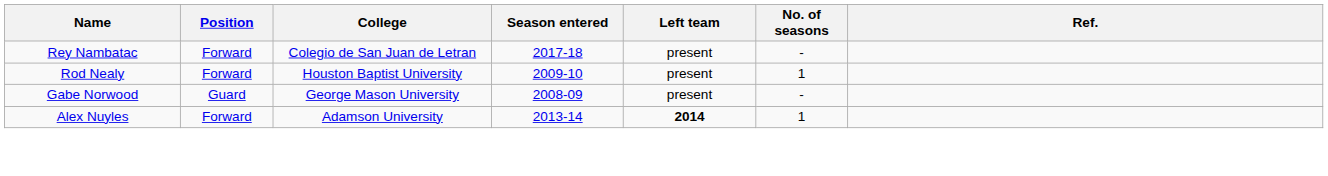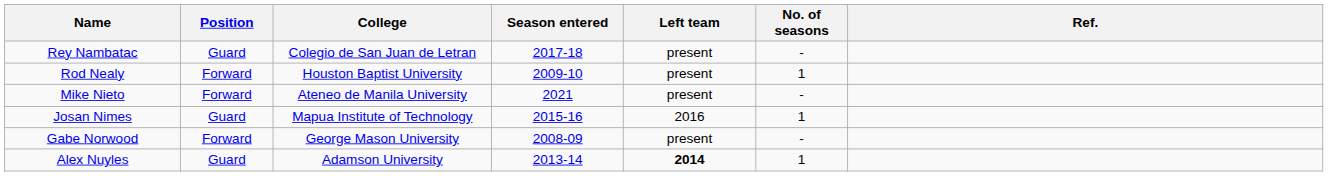Rey Nambatac | Position: Forward -> Guard
+ row: Mike Nieto | Forward | Ateneo de Manila University | 2021 | present | -
+ row: Josan Nimes | Guard | Mapua Institute of Technology | 2015-16 | 2016 | 1
Gabe Norwood | Position: Guard -> Forward
Alex Nuyles | Position: Forward -> Guard
